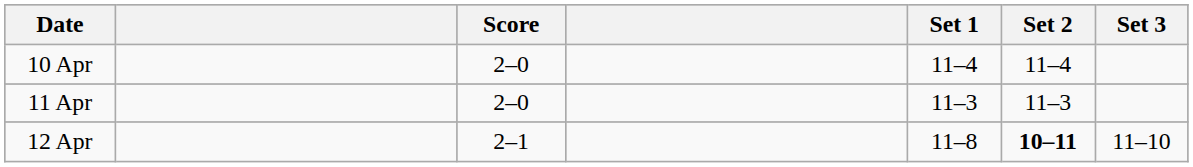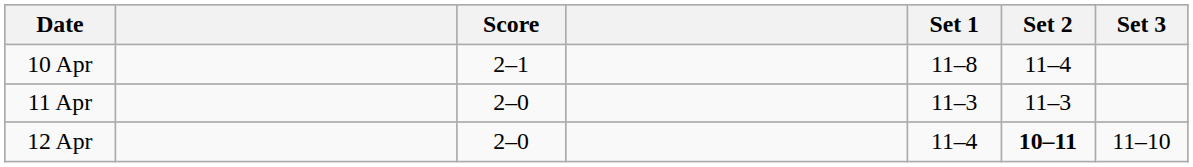10 Apr | Score: 2–0 -> 2–1
10 Apr | Set 1: 11–4 -> 11–8
12 Apr | Score: 2–1 -> 2–0
12 Apr | Set 1: 11–8 -> 11–4
